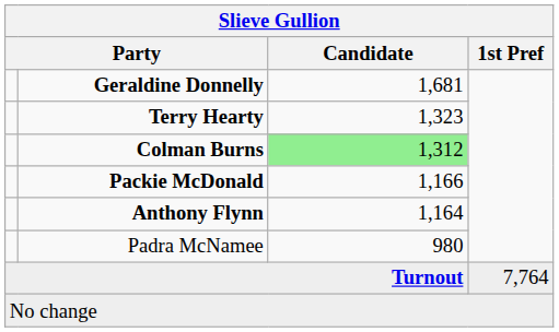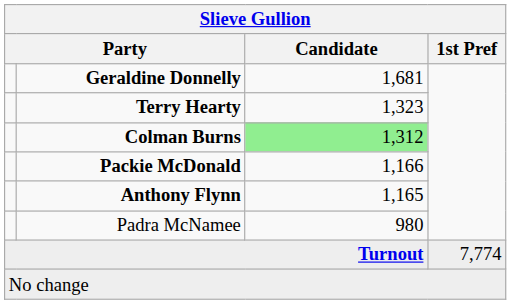Anthony Flynn | Candidate: 1,164 -> 1,165
Turnout | 1st Pref: 7,764 -> 7,774
